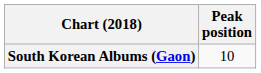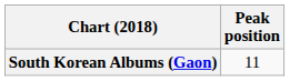South Korean Albums (Gaon) | Peak position: 10 -> 11
